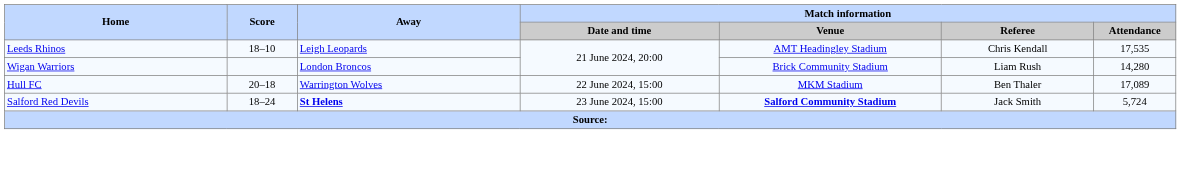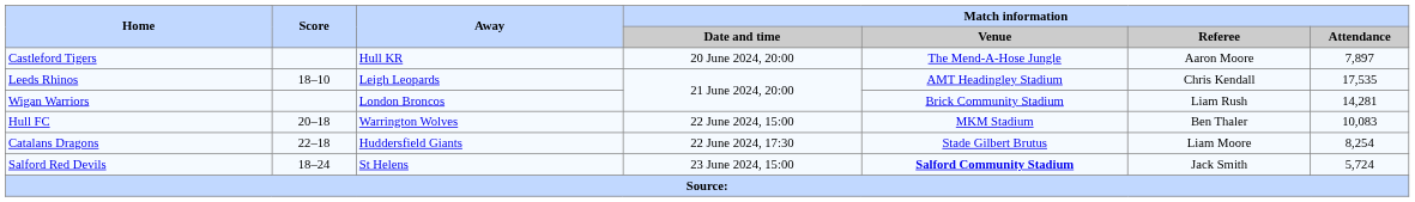+ row: Castleford Tigers | Hull KR | 20 June 2024, 20:00 | The Mend-A-Hose Jungle | Aaron Moore | 7,897
Wigan Warriors | Match information / Attendance: 14,280 -> 14,281
Hull FC | Match information / Attendance: 17,089 -> 10,083
+ row: Catalans Dragons | 22–18 | Huddersfield Giants | 22 June 2024, 17:30 | Stade Gilbert Brutus | Liam Moore | 8,254
Salford Red Devils | Away: bold -> normal
